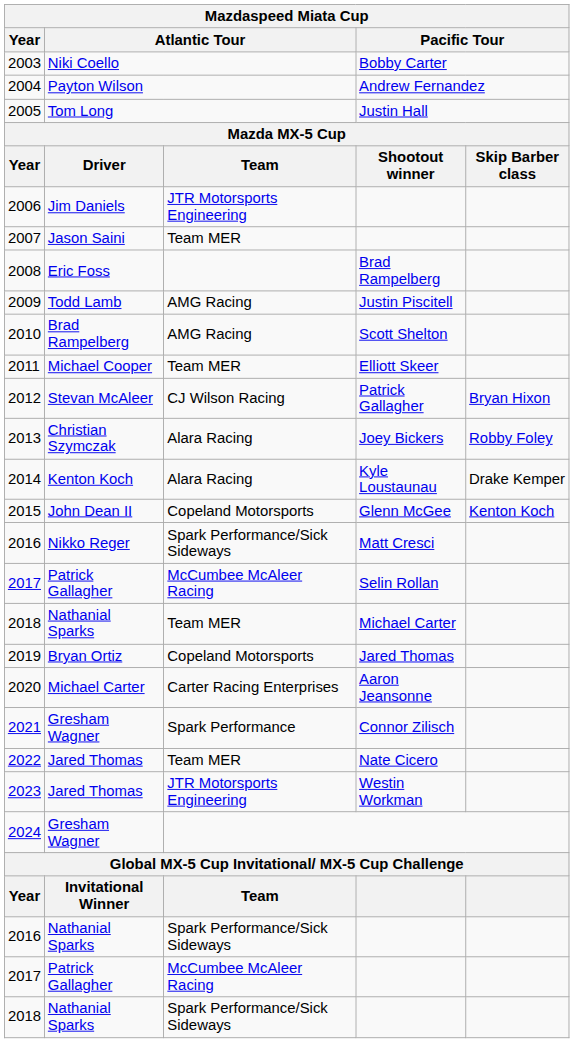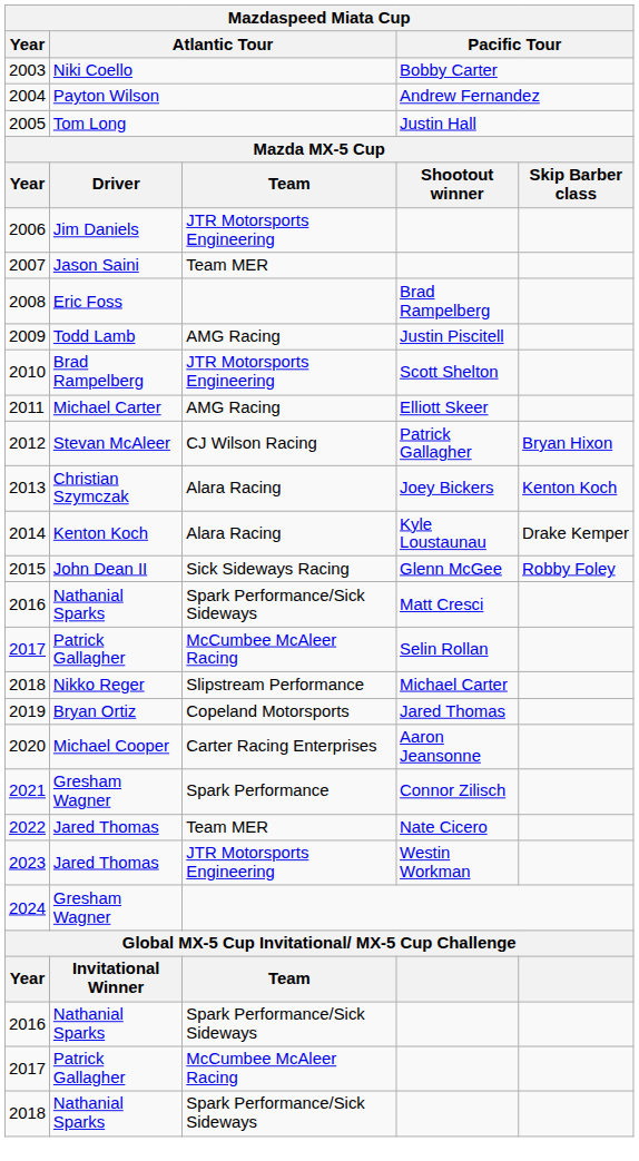2010 | column 3: AMG Racing -> JTR Motorsports Engineering
2011 | column 2: Michael Cooper -> Michael Carter
2011 | column 3: Team MER -> AMG Racing
2013 | column 5: Robby Foley -> Kenton Koch
2015 | column 3: Copeland Motorsports -> Sick Sideways Racing
2015 | column 5: Kenton Koch -> Robby Foley
2016 / Matt Cresci | column 2: Nikko Reger -> Nathanial Sparks
2018 / Michael Carter | column 2: Nathanial Sparks -> Nikko Reger
2018 / Michael Carter | column 3: Team MER -> Slipstream Performance
2020 | column 2: Michael Carter -> Michael Cooper
